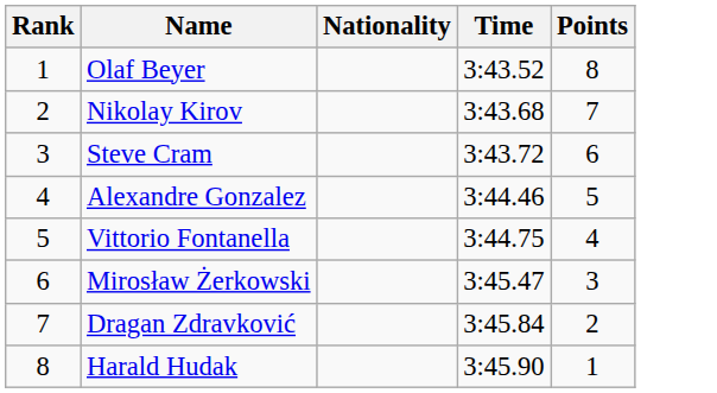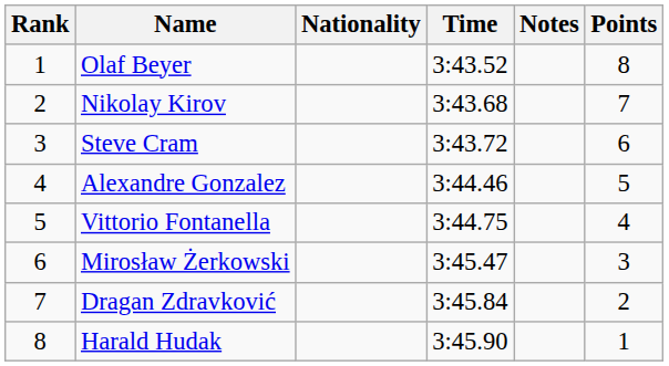+ column: Notes
